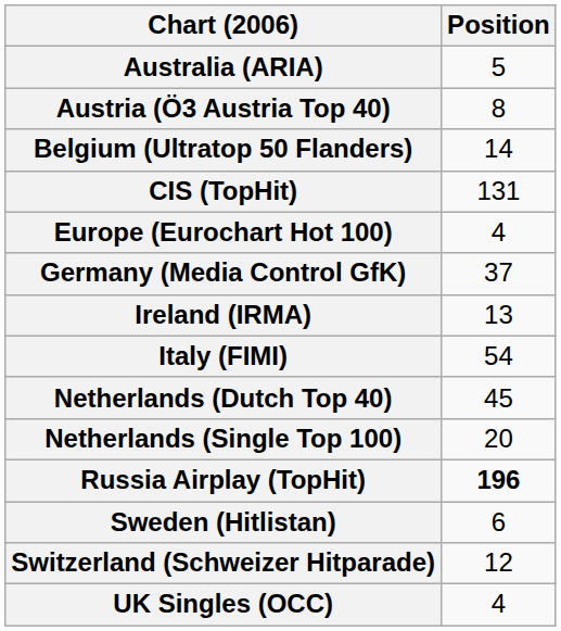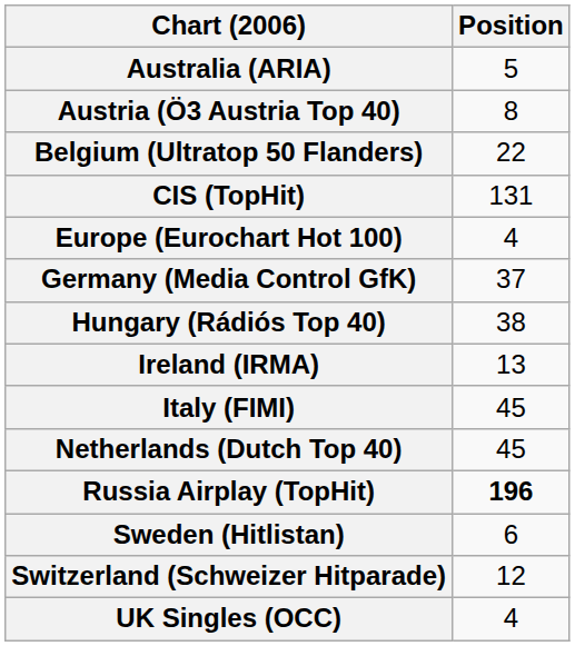Belgium (Ultratop 50 Flanders) | Position: 14 -> 22
+ row: Hungary (Rádiós Top 40) | 38
Italy (FIMI) | Position: 54 -> 45
- row: Netherlands (Single Top 100) | 20
